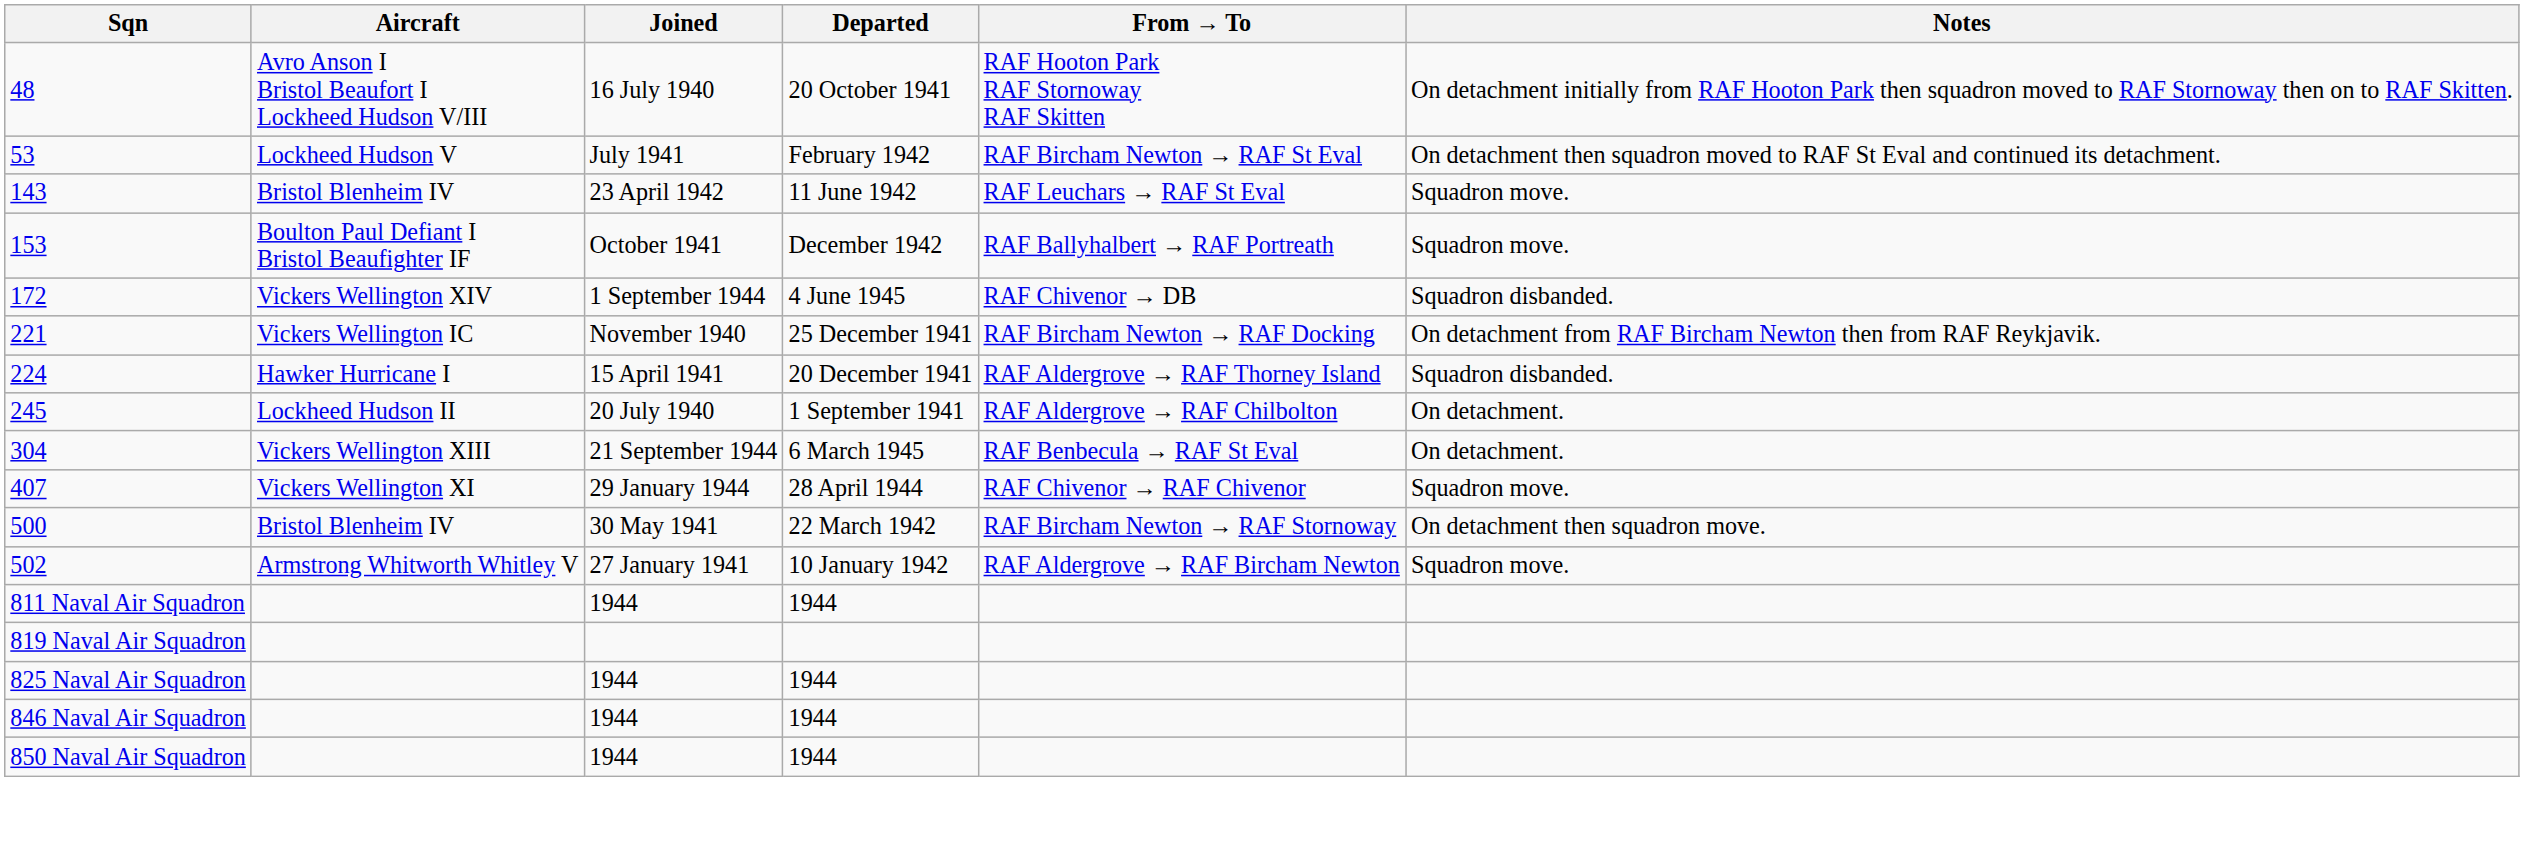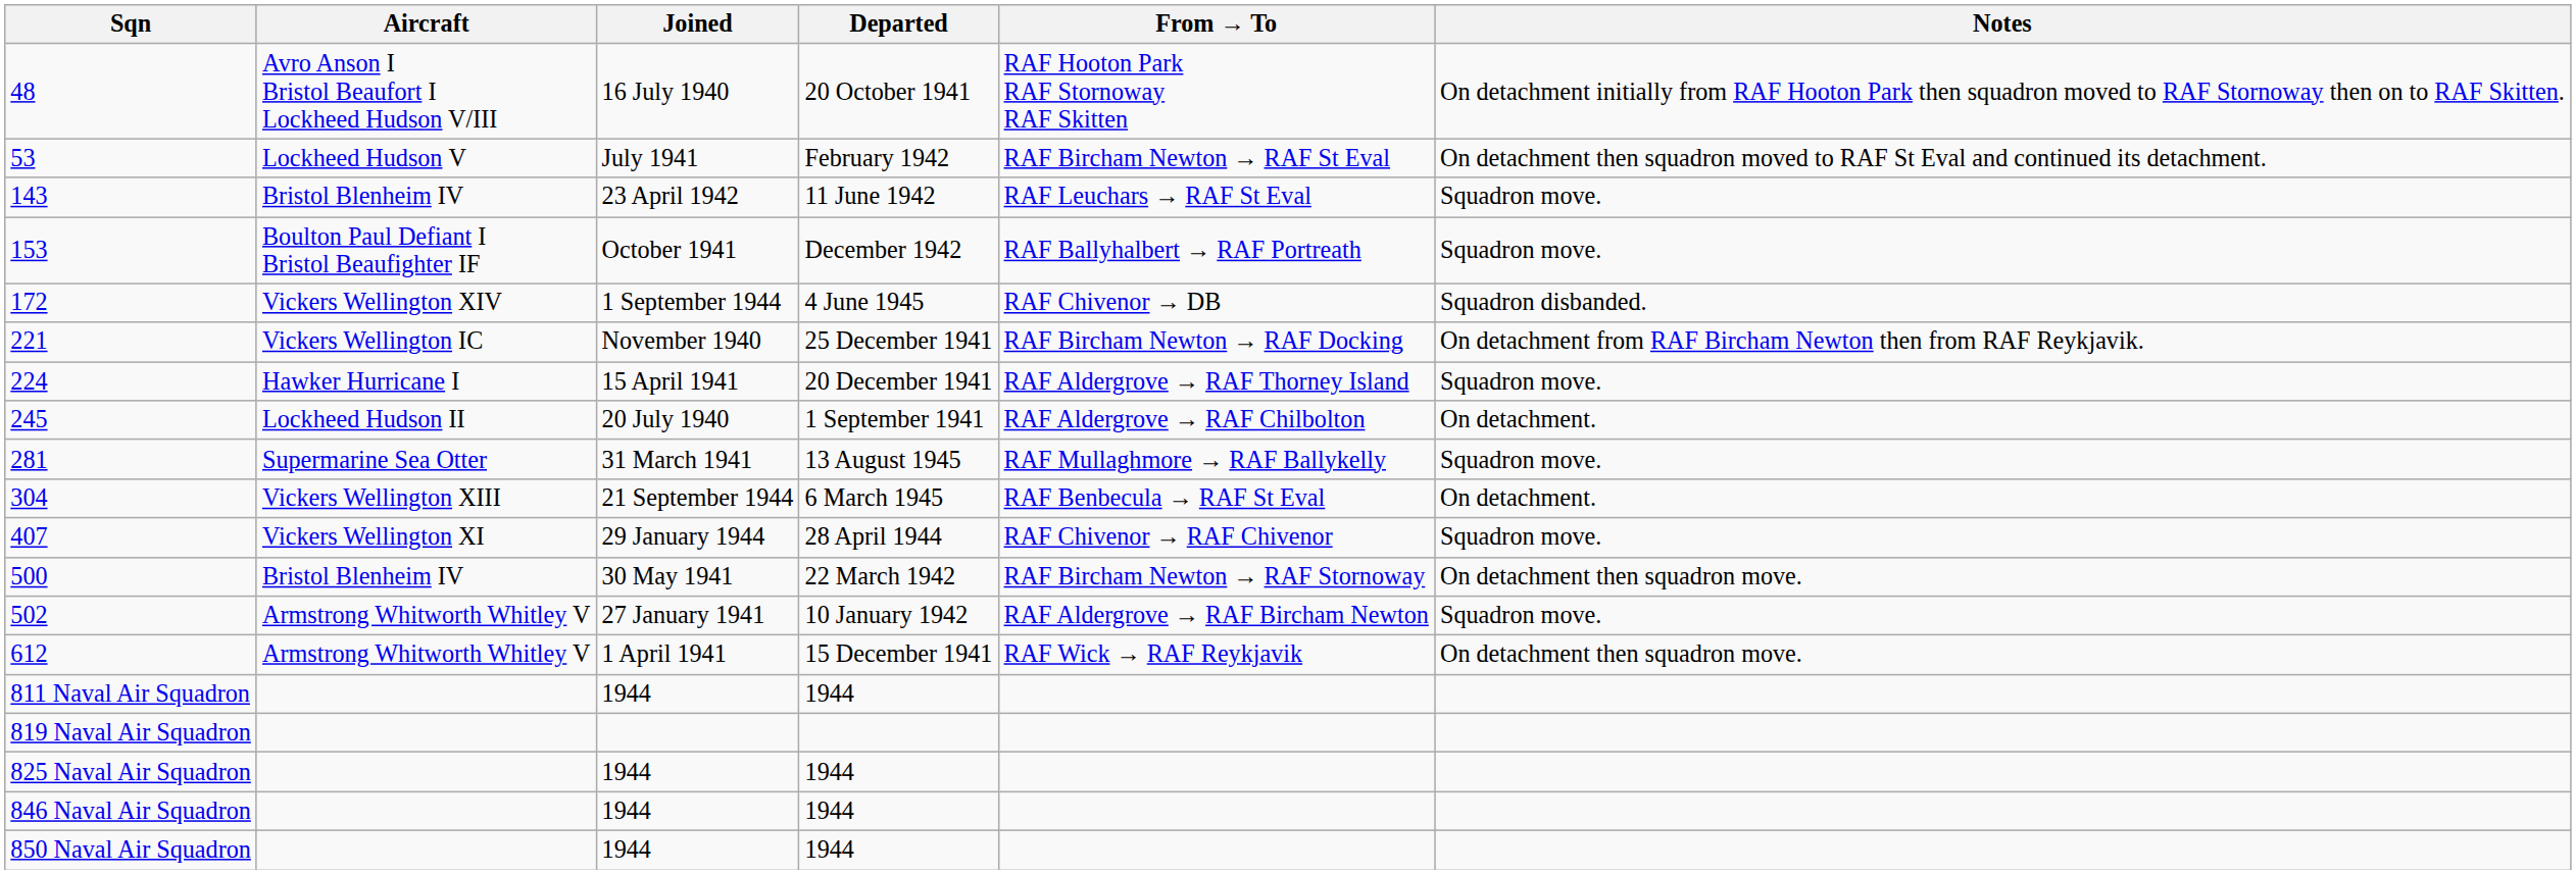224 | Notes: Squadron disbanded. -> Squadron move.
+ row: 281 | Supermarine Sea Otter | 31 March 1941 | 13 August 1945 | RAF Mullaghmore → RAF Ballykelly | Squadron move.
+ row: 612 | Armstrong Whitworth Whitley V | 1 April 1941 | 15 December 1941 | RAF Wick → RAF Reykjavik | On detachment then squadron move.
